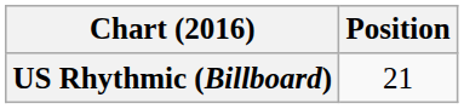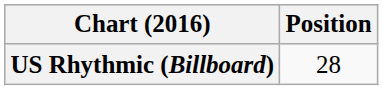US Rhythmic (Billboard) | Position: 21 -> 28
